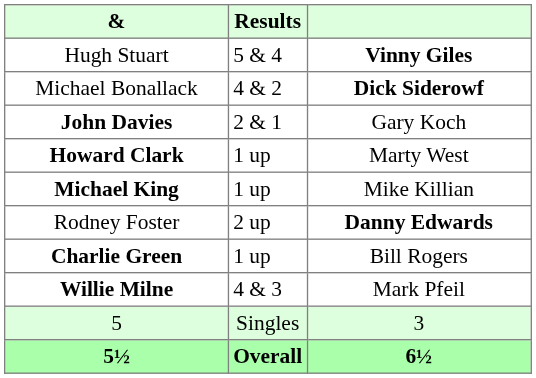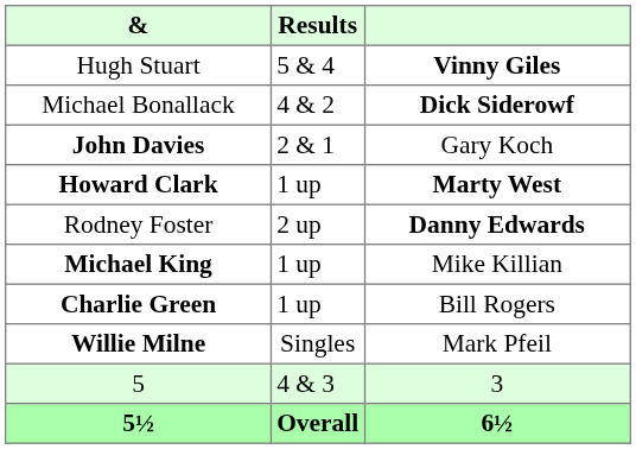Howard Clark | column 3: normal -> bold
rows swapped: Rodney Foster <-> Michael King
Willie Milne | Results: 4 & 3 -> Singles
5 | Results: Singles -> 4 & 3
